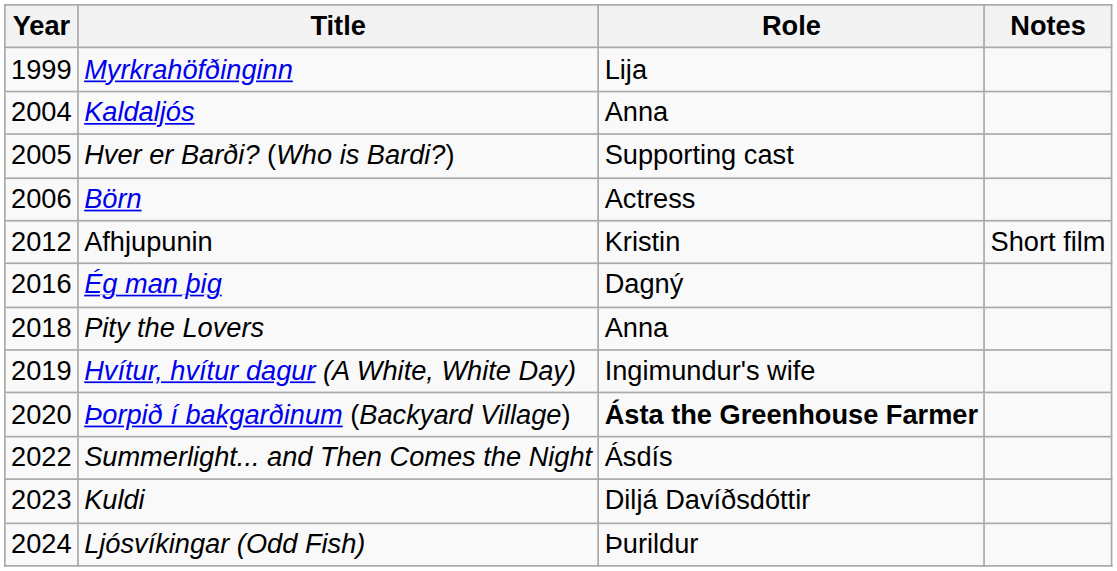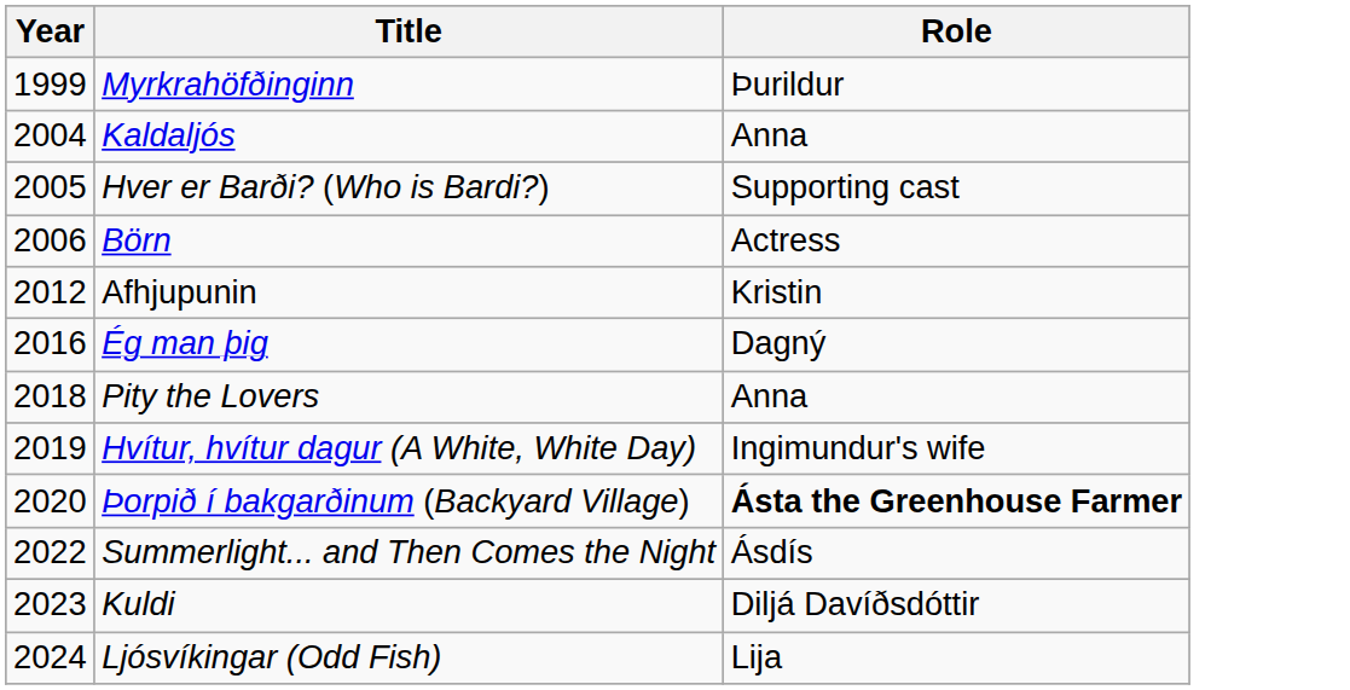- column: Notes | Short film
Myrkrahöfðinginn | Role: Lija -> Þurildur
Ljósvíkingar (Odd Fish) | Role: Þurildur -> Lija
